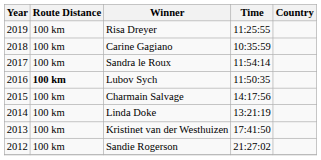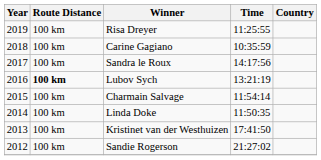Sandra le Roux | Time: 11:54:14 -> 14:17:56
Lubov Sych | Time: 11:50:35 -> 13:21:19
Charmain Salvage | Time: 14:17:56 -> 11:54:14
Linda Doke | Time: 13:21:19 -> 11:50:35
